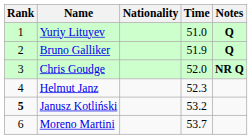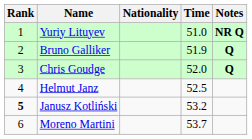Yuriy Lituyev | Notes: Q -> NR Q
Chris Goudge | Notes: NR Q -> Q
Helmut Janz | Time: 52.3 -> 52.5
